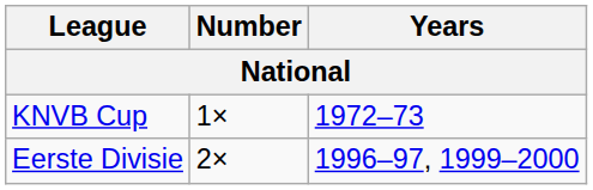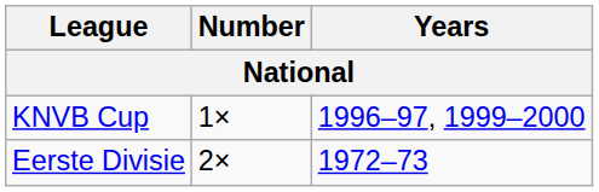KNVB Cup | Years: 1972–73 -> 1996–97, 1999–2000
Eerste Divisie | Years: 1996–97, 1999–2000 -> 1972–73
